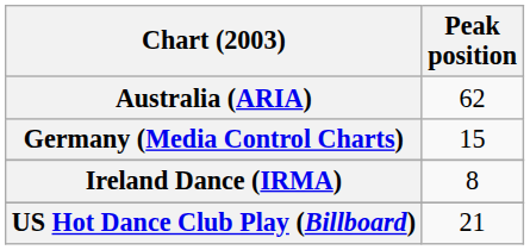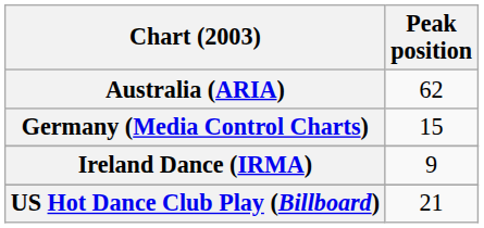Ireland Dance (IRMA) | Peak position: 8 -> 9
